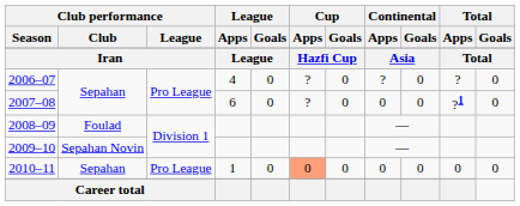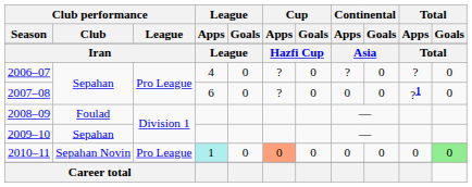2009–10 | Club performance / Club: Sepahan Novin -> Sepahan
2010–11 | Club performance / Club: Sepahan -> Sepahan Novin
2010–11 | League / Apps: no background -> paleturquoise background
2010–11 | Total / Goals: no background -> lightgreen background
